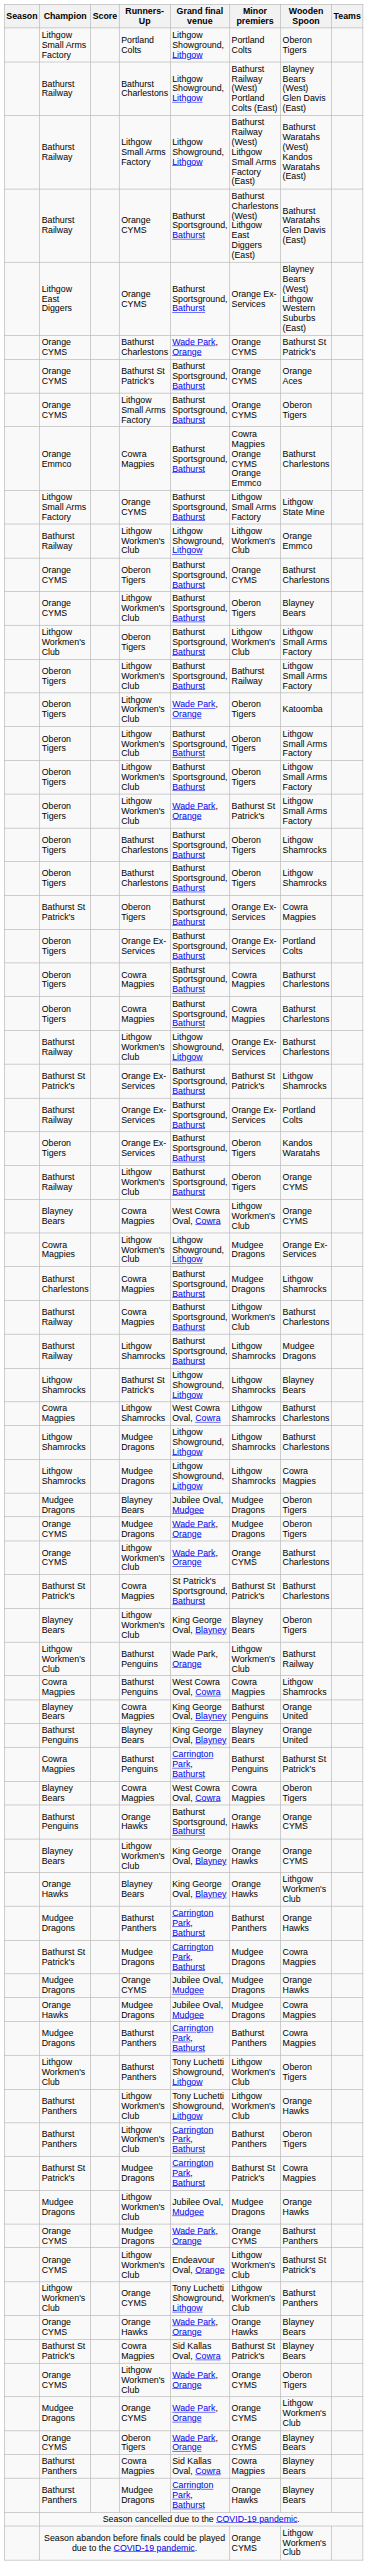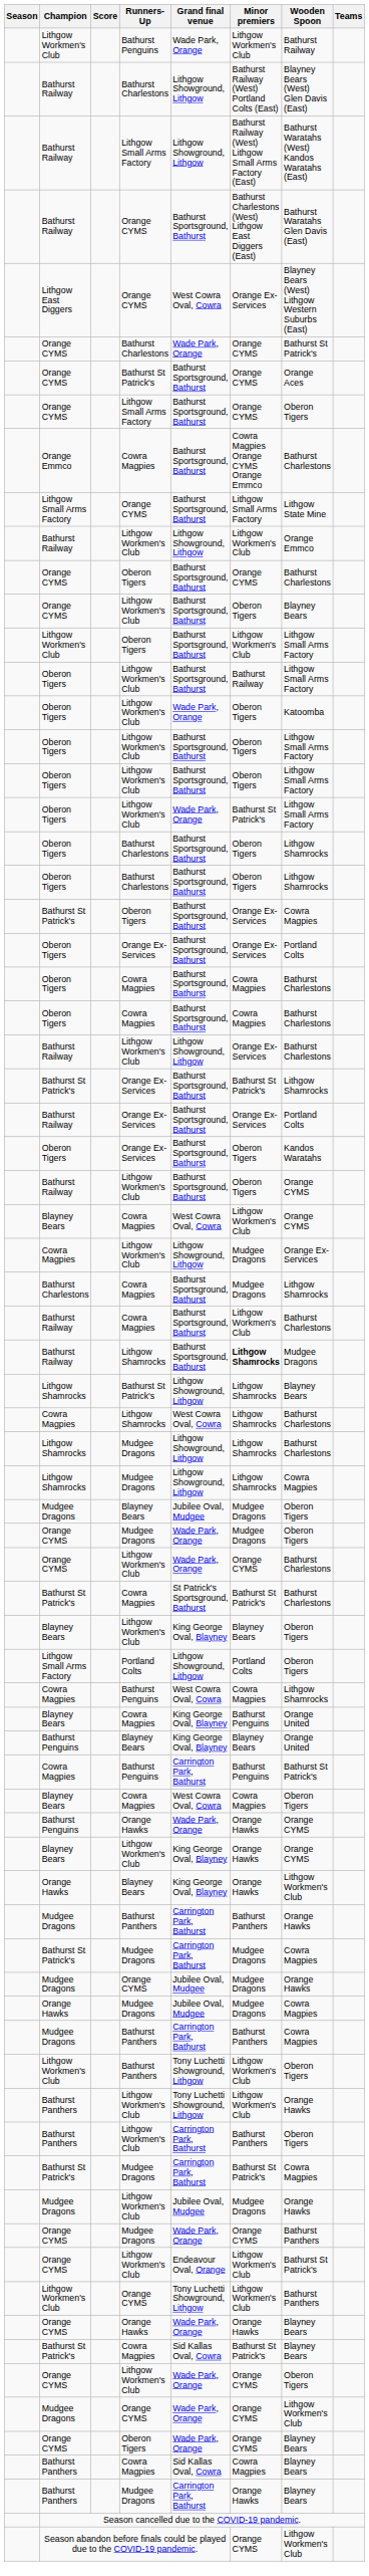rows swapped: Lithgow Small Arms Factory / Portland Colts <-> Lithgow Workmen's Club / Bathurst Penguins
Lithgow East Diggers | Grand final venue: Bathurst Sportsground, Bathurst -> West Cowra Oval, Cowra
Bathurst Railway / Lithgow Shamrocks | Minor premiers: normal -> bold
Bathurst Penguins / Orange Hawks | Grand final venue: Bathurst Sportsground, Bathurst -> Wade Park, Orange
